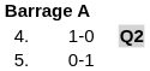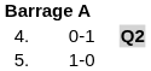4. | column 3: 1-0 -> 0-1
5. | column 3: 0-1 -> 1-0
